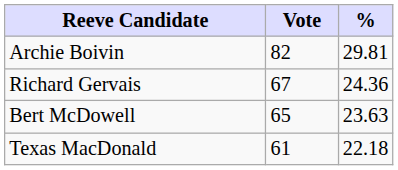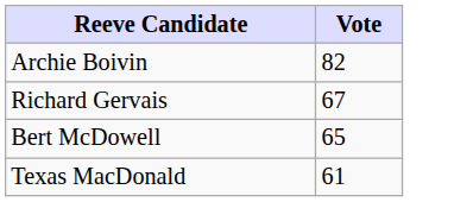- column: % | 29.81 | 24.36 | 23.63 | 22.18
